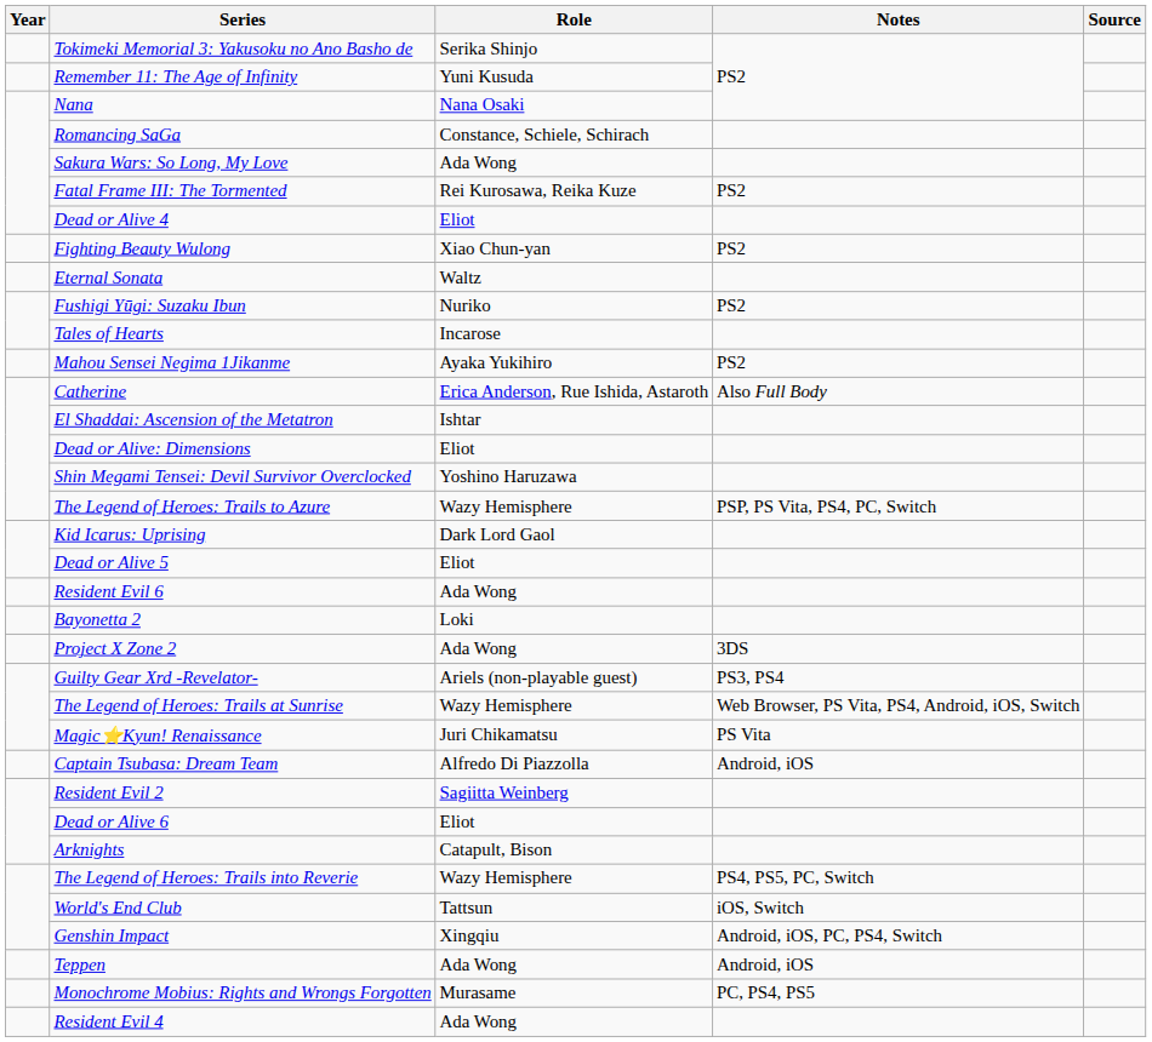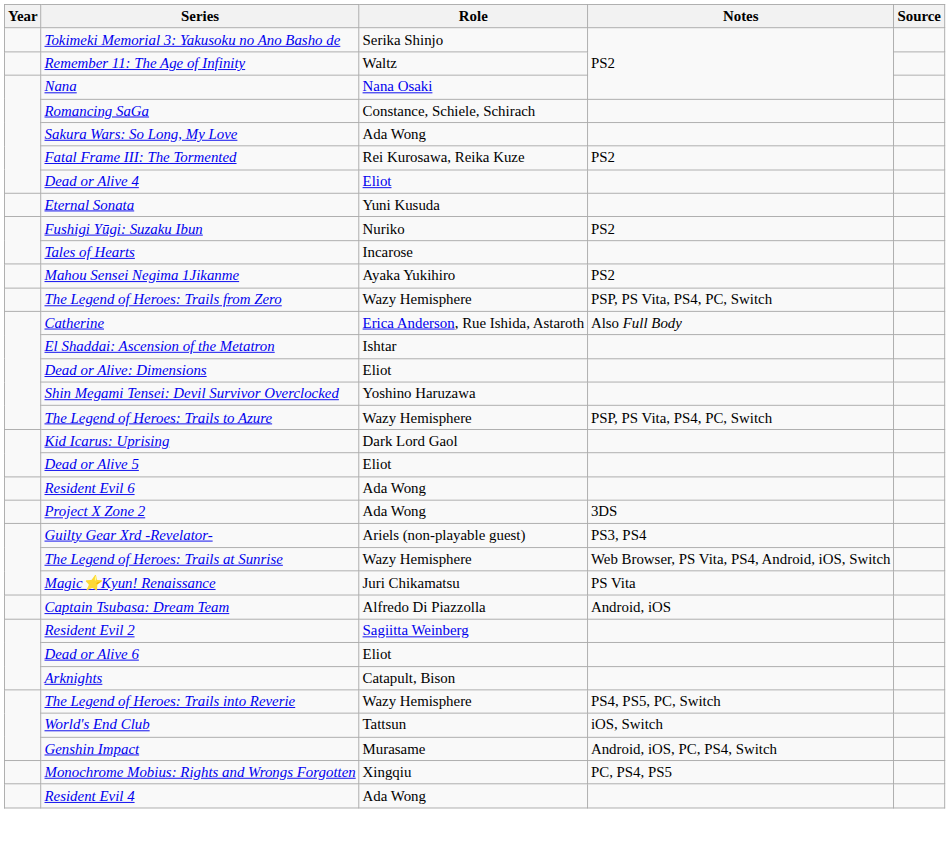Remember 11: The Age of Infinity | Role: Yuni Kusuda -> Waltz
- row: Fighting Beauty Wulong | Xiao Chun-yan | PS2
Eternal Sonata | Role: Waltz -> Yuni Kusuda
+ row: The Legend of Heroes: Trails from Zero | Wazy Hemisphere | PSP, PS Vita, PS4, PC, Switch
- row: Bayonetta 2 | Loki
Genshin Impact | Role: Xingqiu -> Murasame
- row: Teppen | Ada Wong | Android, iOS
Monochrome Mobius: Rights and Wrongs Forgotten | Role: Murasame -> Xingqiu
